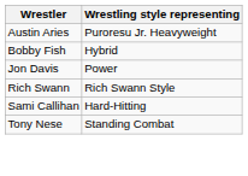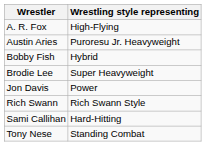+ row: A. R. Fox | High-Flying
+ row: Brodie Lee | Super Heavyweight
